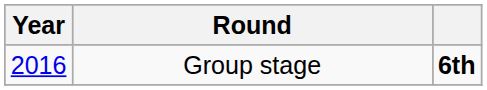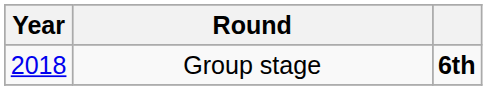Group stage | Year: 2016 -> 2018
